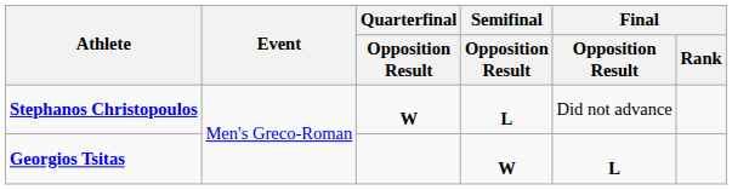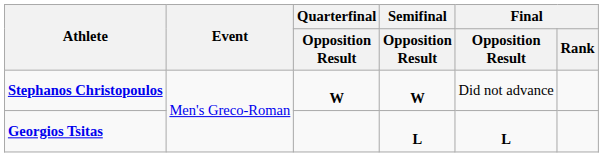Stephanos Christopoulos | Semifinal / Opposition Result: L -> W
Georgios Tsitas | Semifinal / Opposition Result: W -> L
